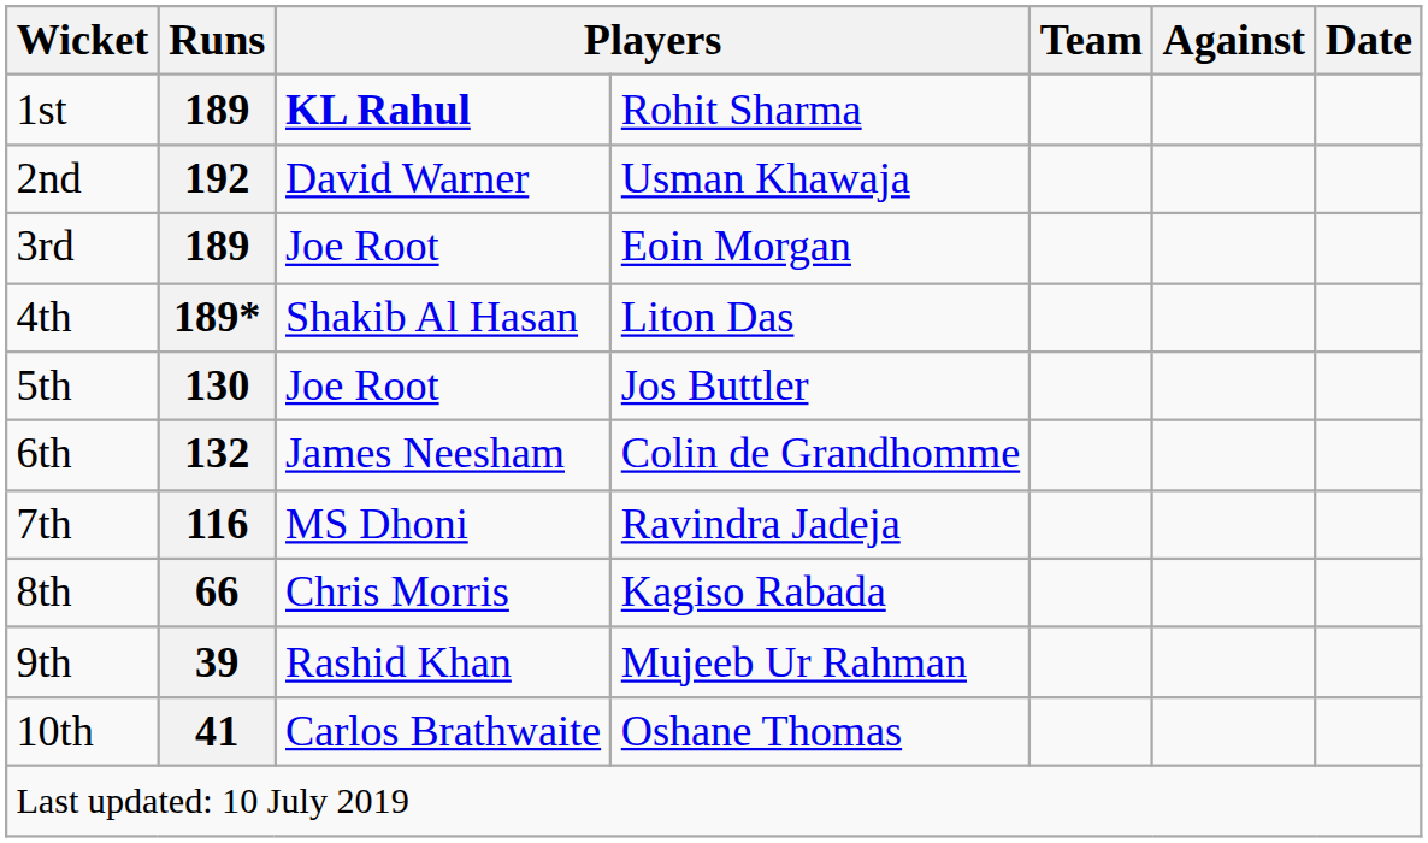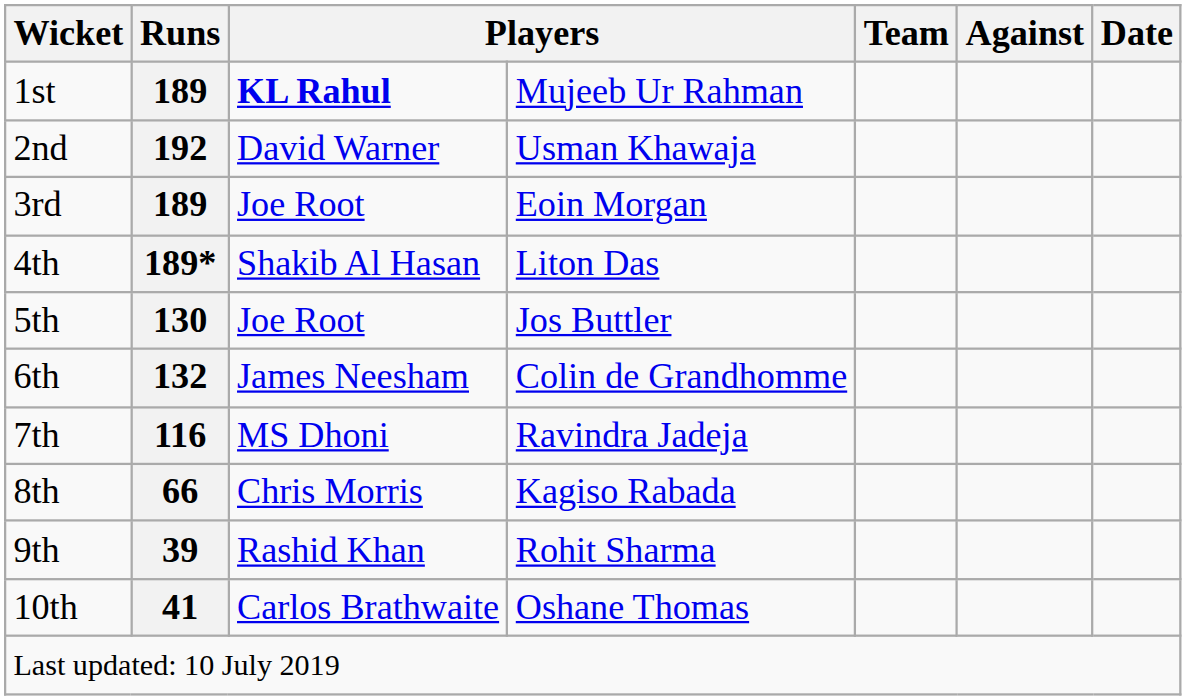1st / 189 | column 4: Rohit Sharma -> Mujeeb Ur Rahman
39 | column 4: Mujeeb Ur Rahman -> Rohit Sharma
